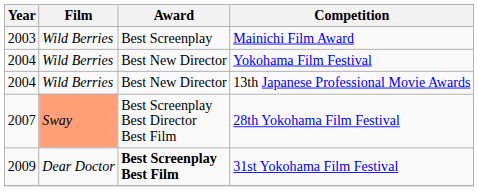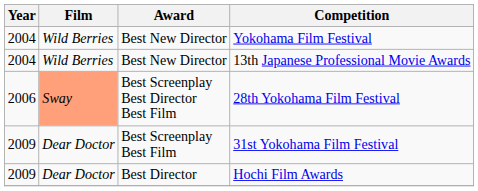- row: 2003 | Wild Berries | Best Screenplay | Mainichi Film Award
28th Yokohama Film Festival | Year: 2007 -> 2006
31st Yokohama Film Festival | Award: bold -> normal
+ row: 2009 | Dear Doctor | Best Director | Hochi Film Awards
